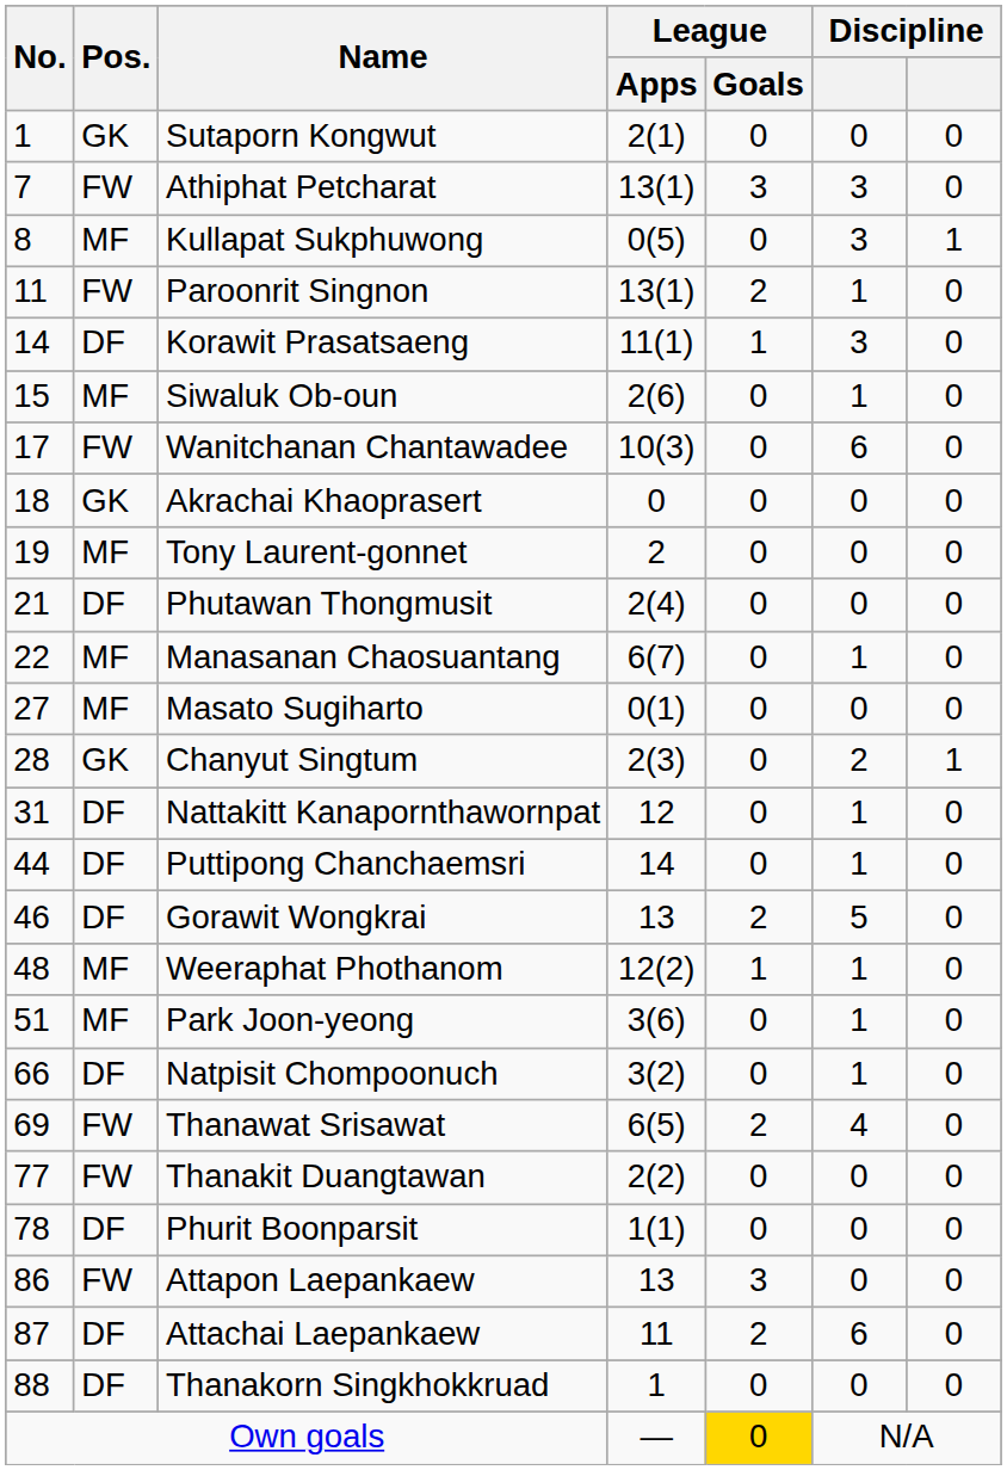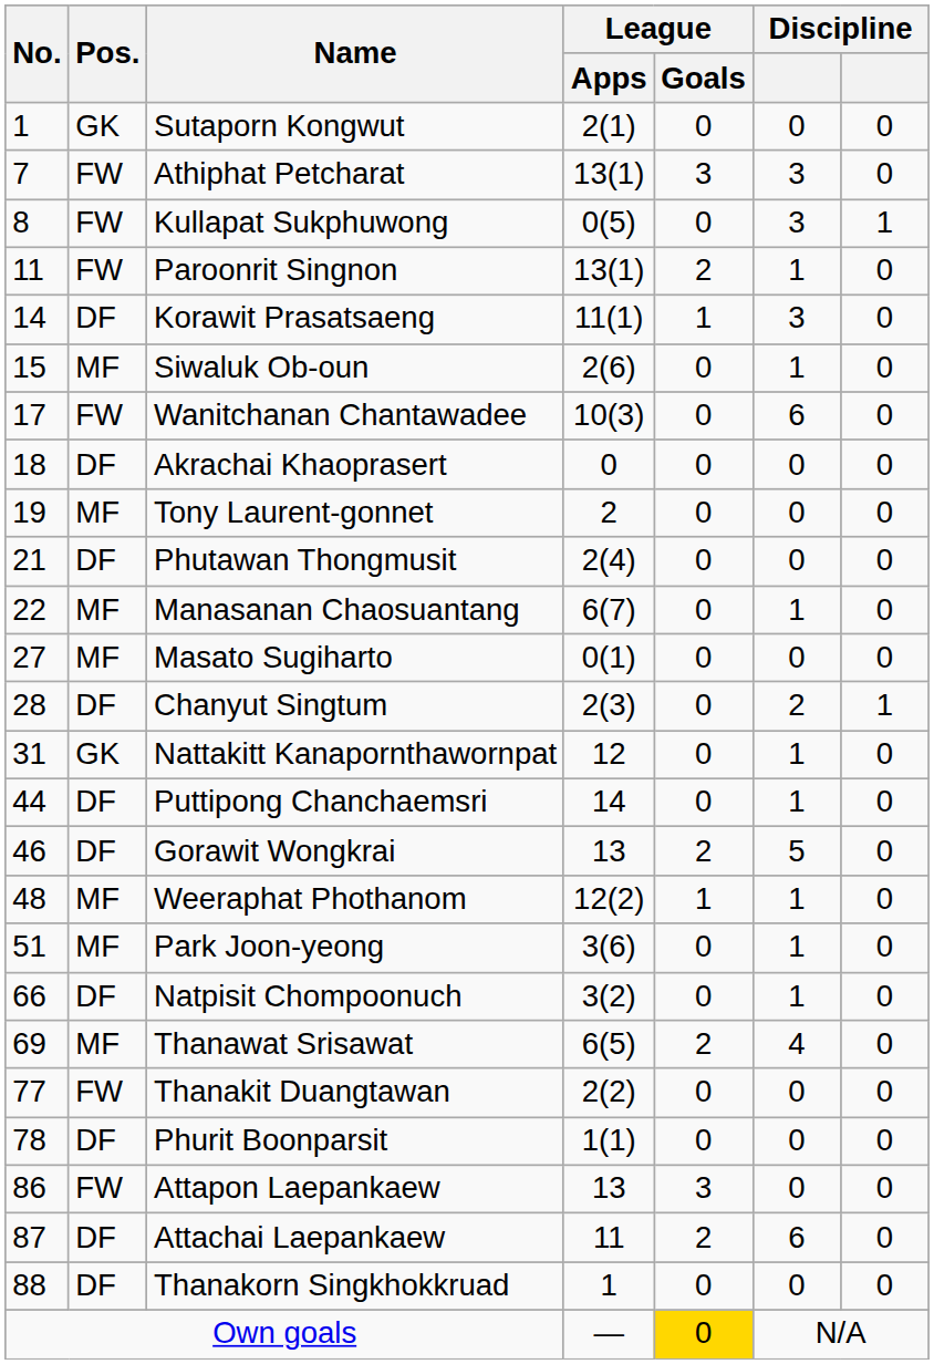Kullapat Sukphuwong | Pos.: MF -> FW
Akrachai Khaoprasert | Pos.: GK -> DF
Chanyut Singtum | Pos.: GK -> DF
Nattakitt Kanapornthawornpat | Pos.: DF -> GK
Thanawat Srisawat | Pos.: FW -> MF
